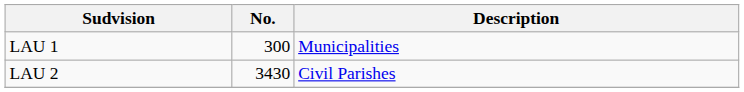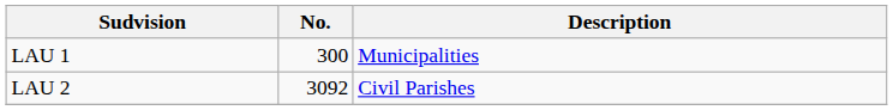LAU 2 | No.: 3430 -> 3092
